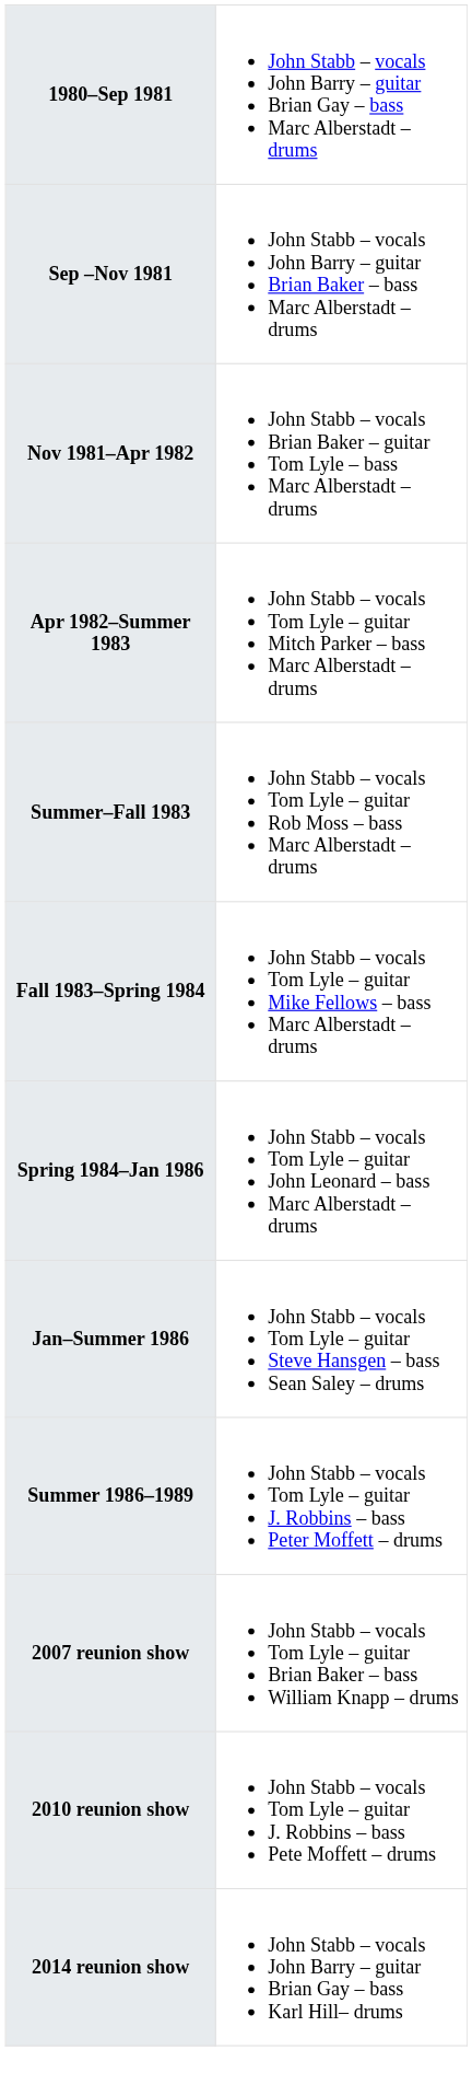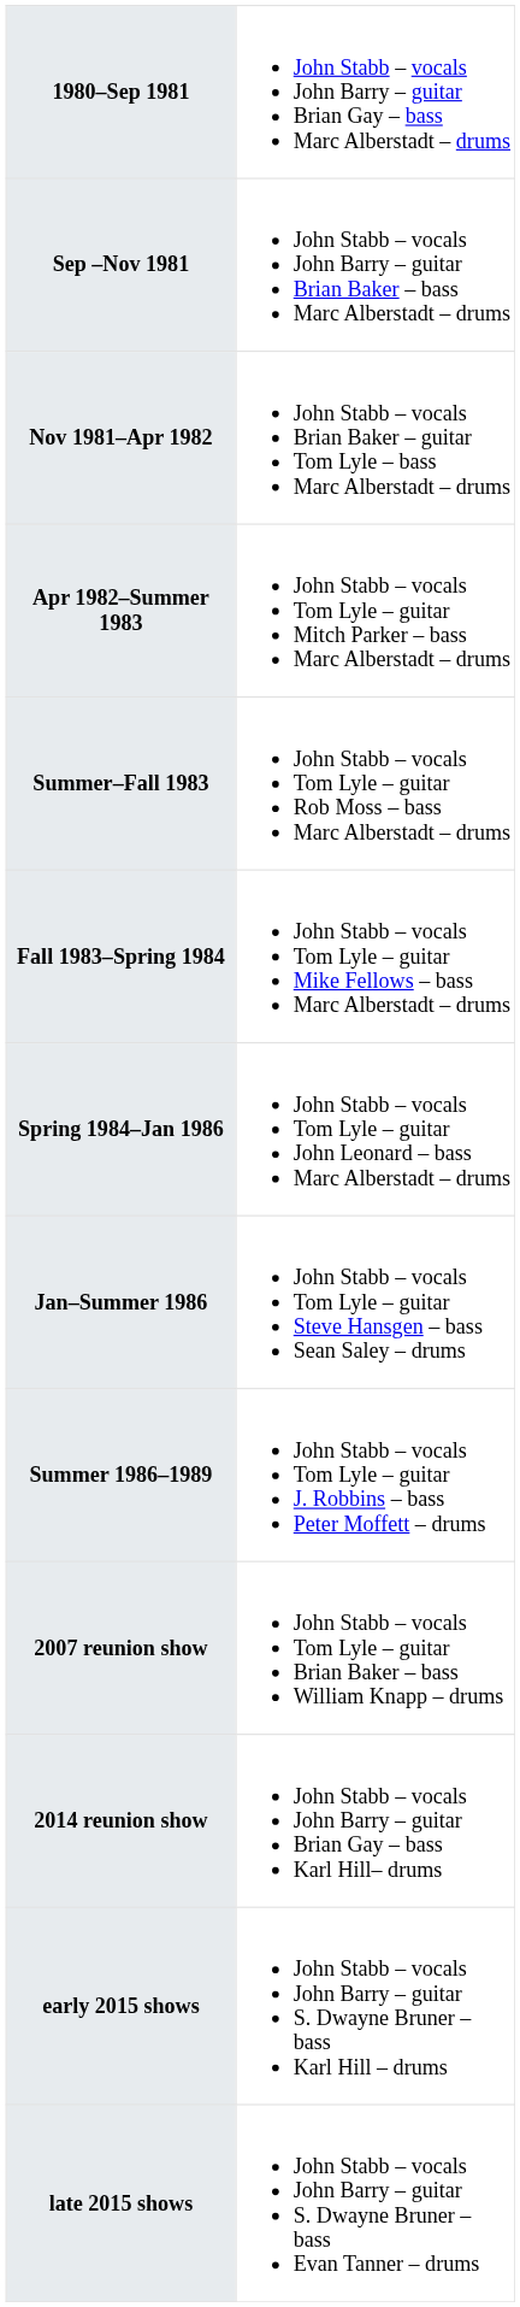- row: 2010 reunion show | John Stabb – vocals Tom Lyle – guitar J. Robbins – bass Pete Moffett – drums
+ row: early 2015 shows | John Stabb – vocals John Barry – guitar S. Dwayne Bruner – bass Karl Hill – drums
+ row: late 2015 shows | John Stabb – vocals John Barry – guitar S. Dwayne Bruner – bass Evan Tanner – drums
